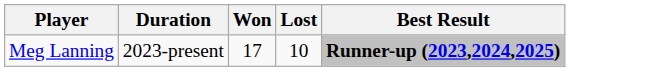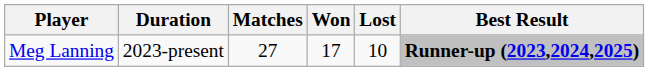+ column: Matches | 27
